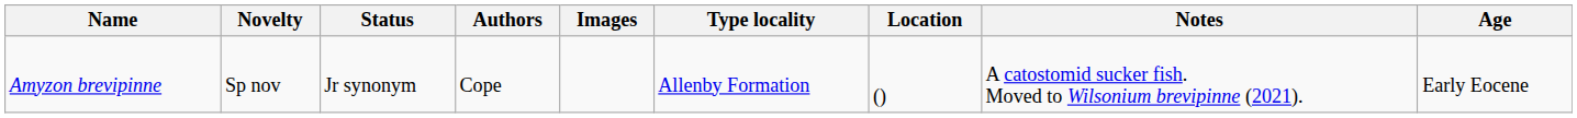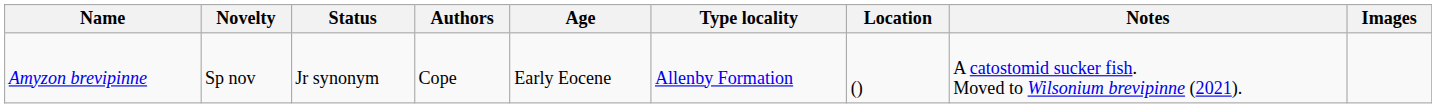columns swapped: Age <-> Images
